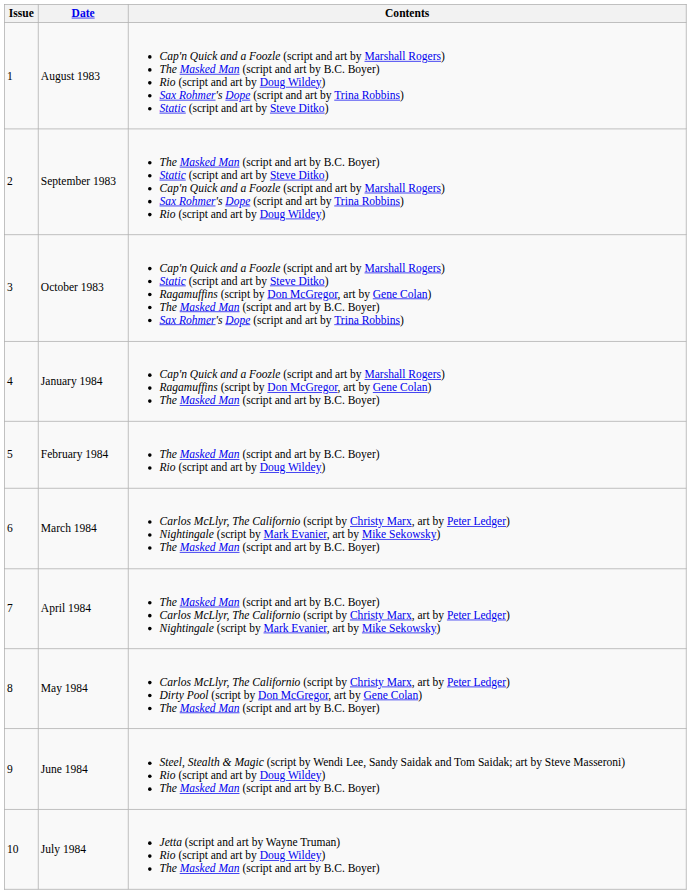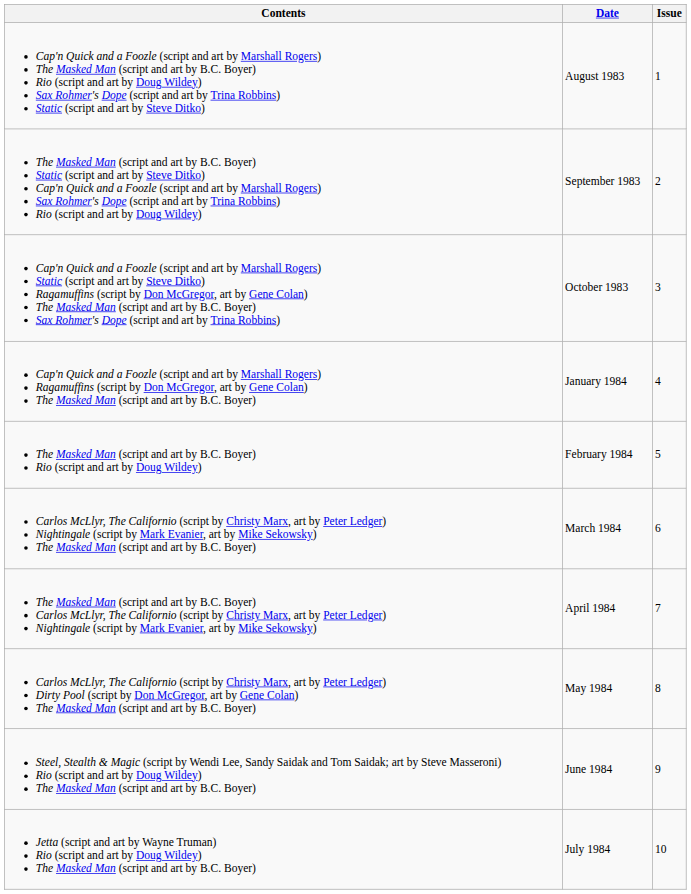columns swapped: Issue <-> Contents
